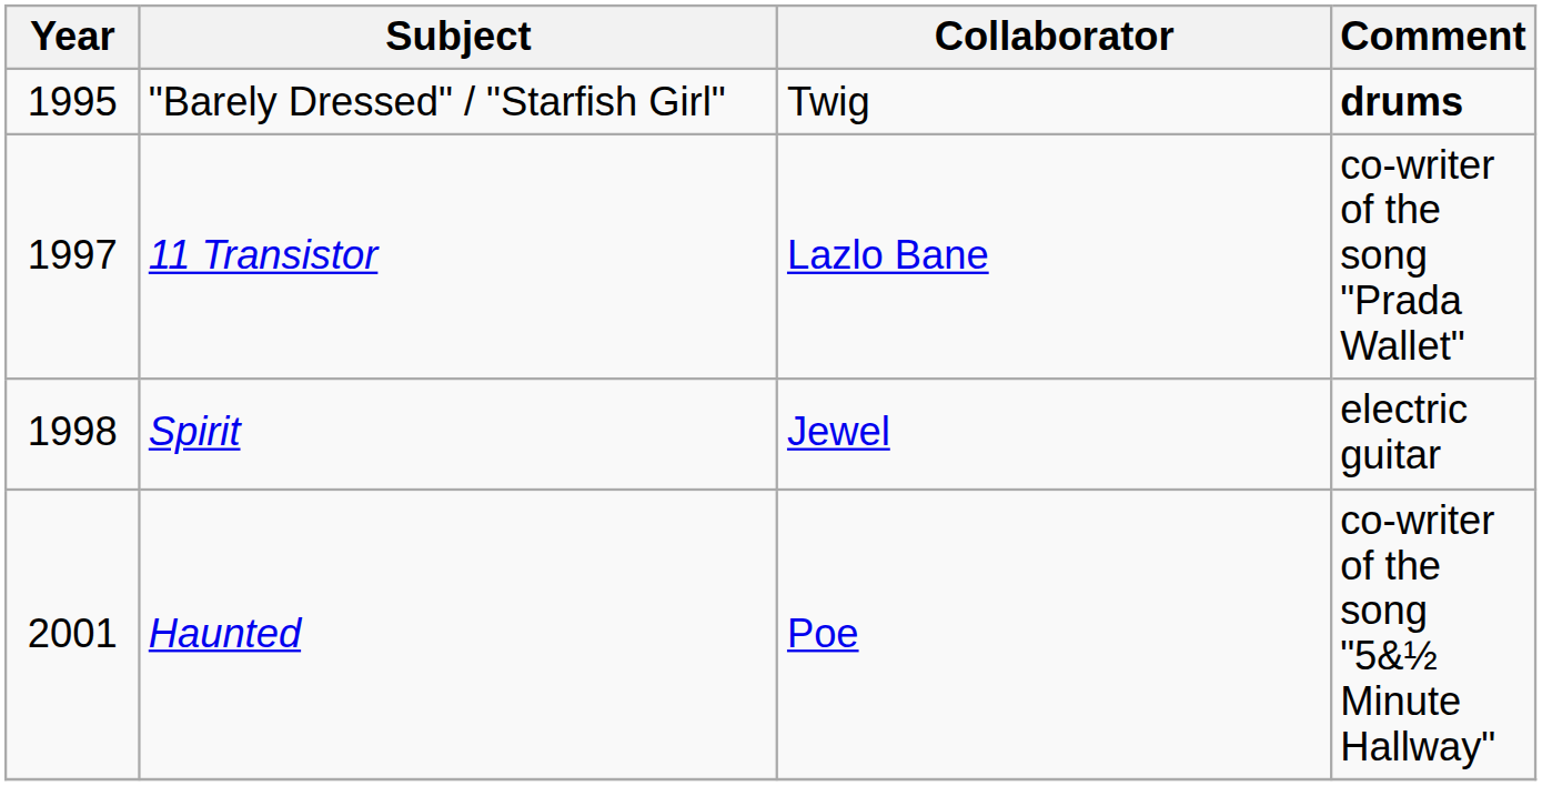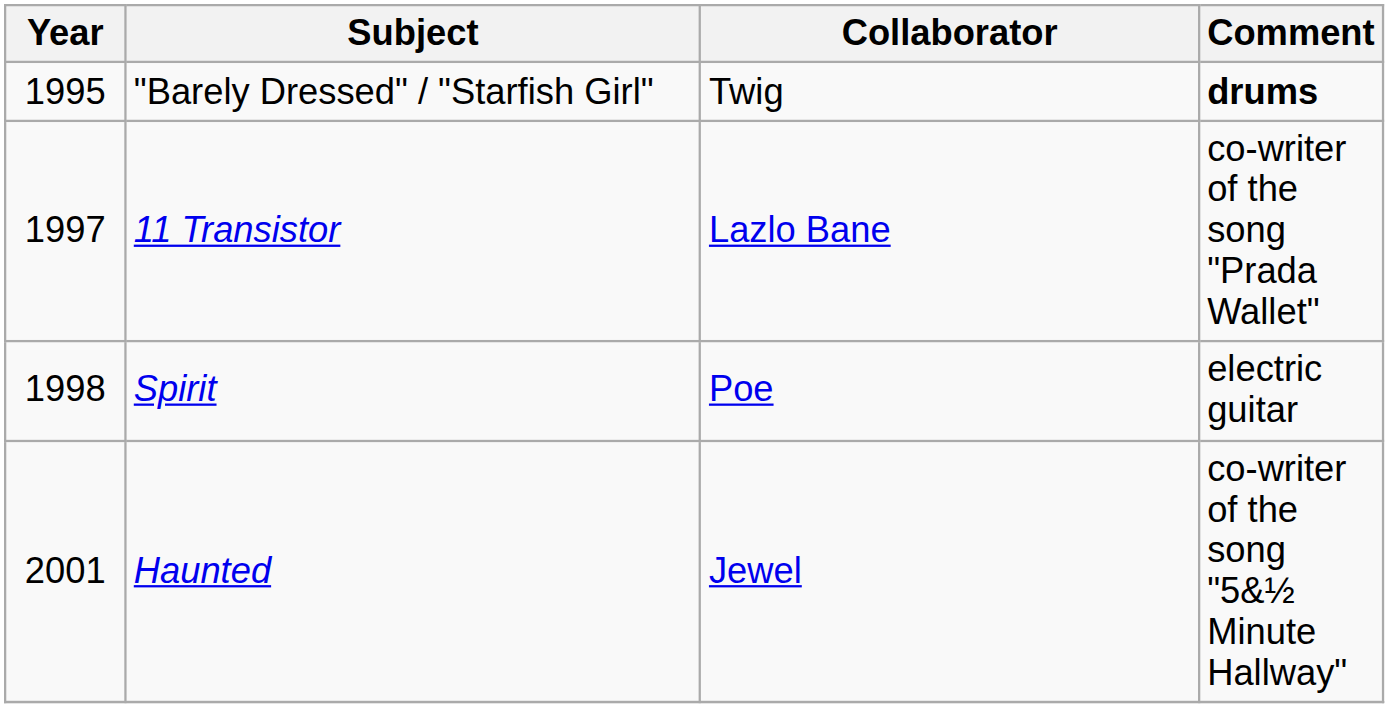Spirit | Collaborator: Jewel -> Poe
Haunted | Collaborator: Poe -> Jewel
